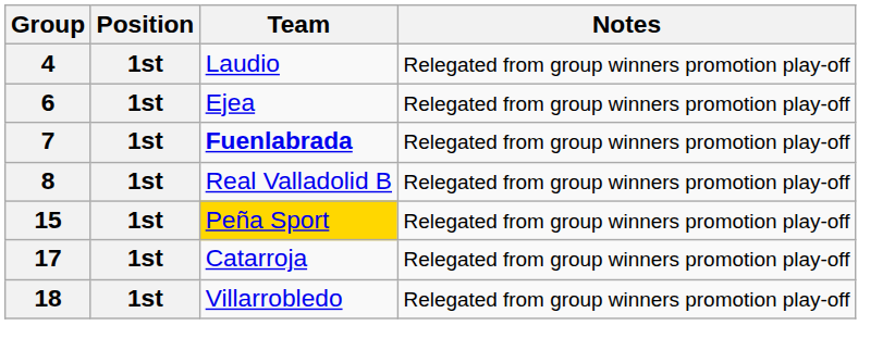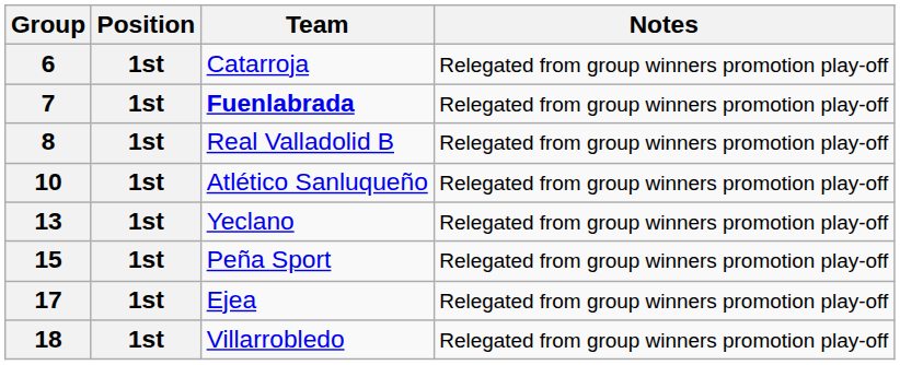- row: 4 | 1st | Laudio | Relegated from group winners promotion play-off
6 | Team: Ejea -> Catarroja
+ row: 10 | 1st | Atlético Sanluqueño | Relegated from group winners promotion play-off
+ row: 13 | 1st | Yeclano | Relegated from group winners promotion play-off
15 | Team: gold background -> no background
17 | Team: Catarroja -> Ejea
